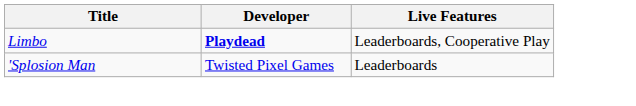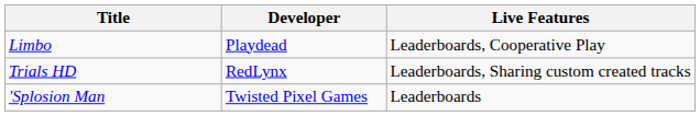Limbo | Developer: bold -> normal
+ row: Trials HD | RedLynx | Leaderboards, Sharing custom created tracks
